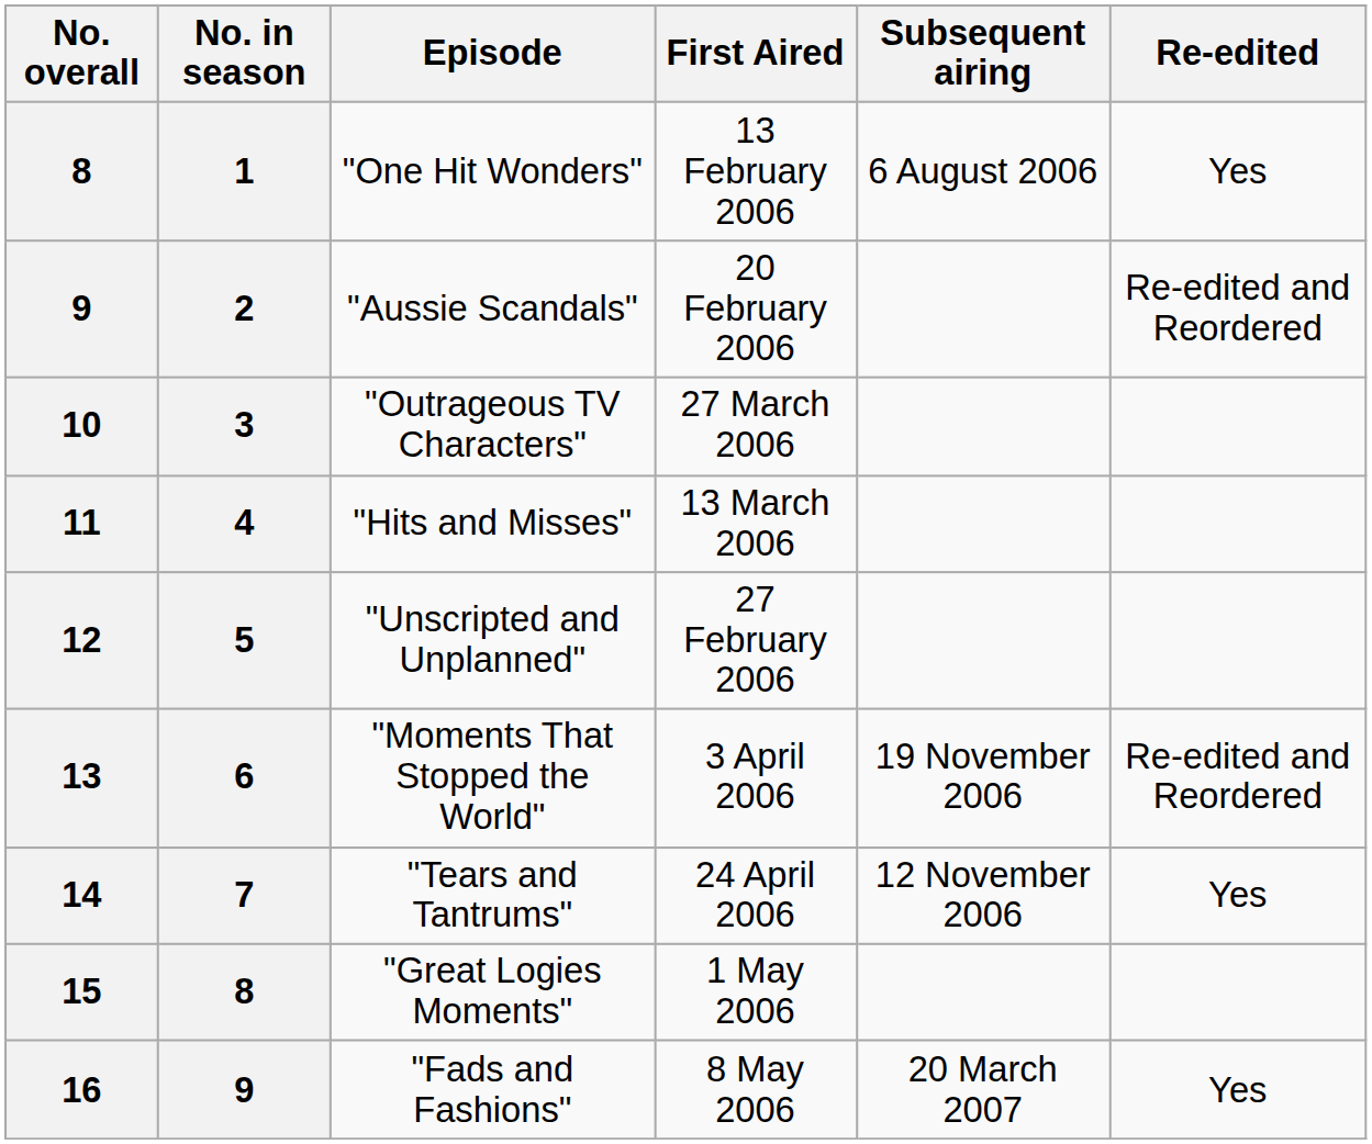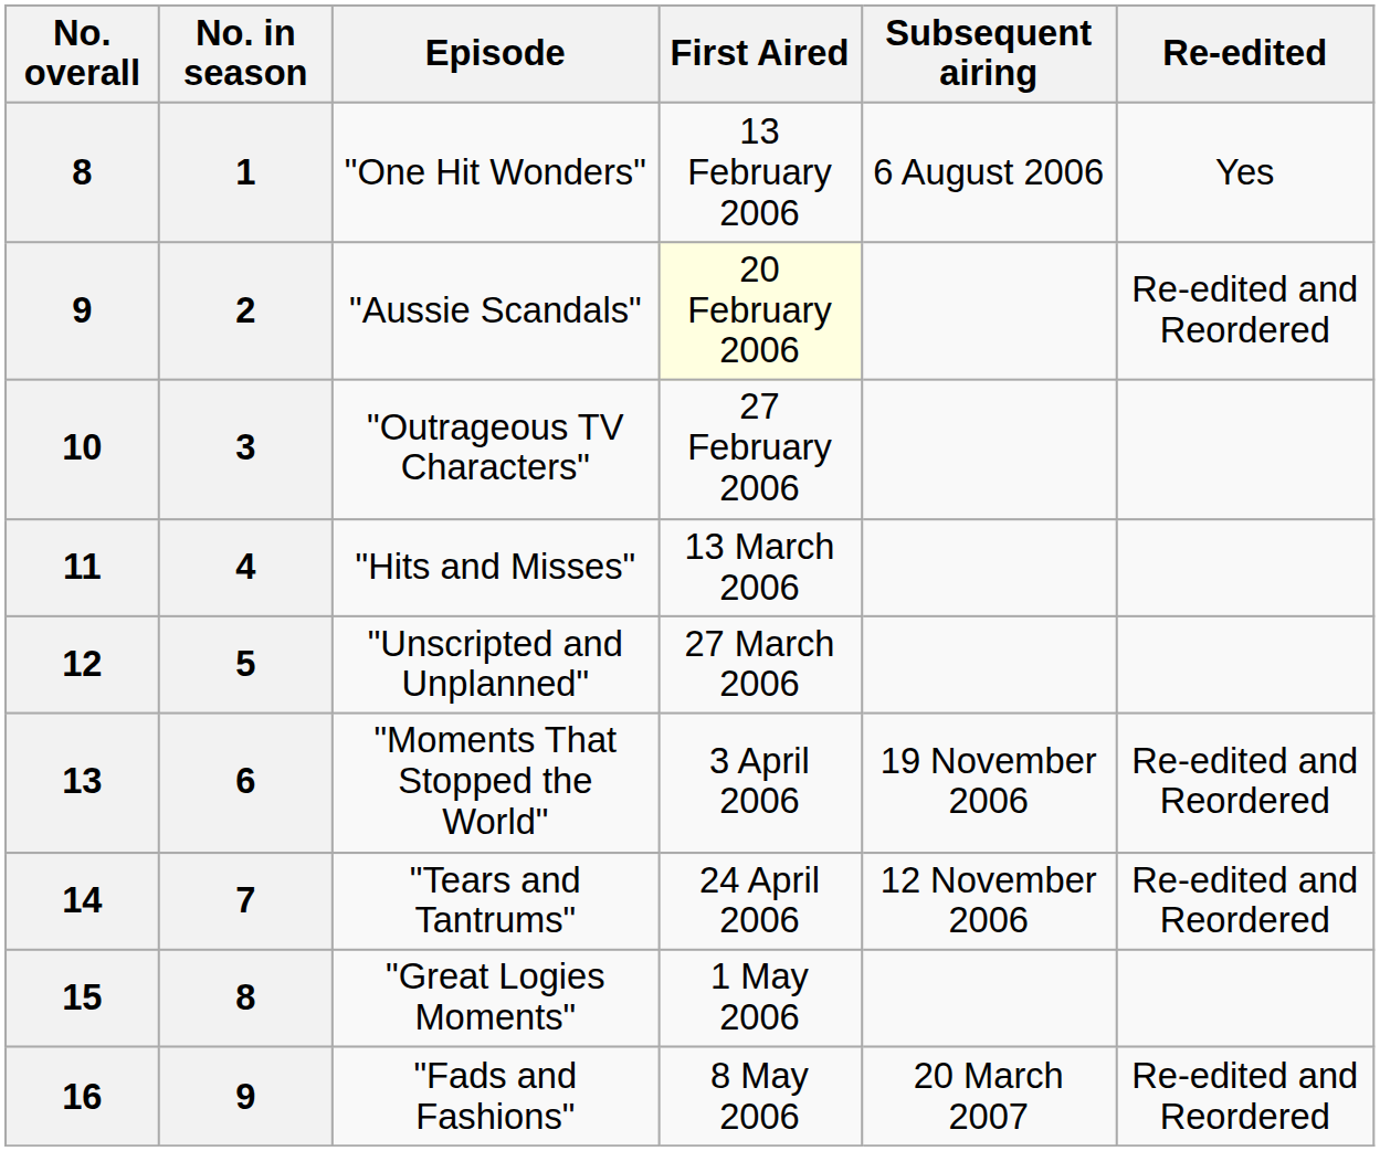"Aussie Scandals" | First Aired: no background -> lightyellow background
"Outrageous TV Characters" | First Aired: 27 March 2006 -> 27 February 2006
"Unscripted and Unplanned" | First Aired: 27 February 2006 -> 27 March 2006
"Tears and Tantrums" | Re-edited: Yes -> Re-edited and Reordered
"Fads and Fashions" | Re-edited: Yes -> Re-edited and Reordered
